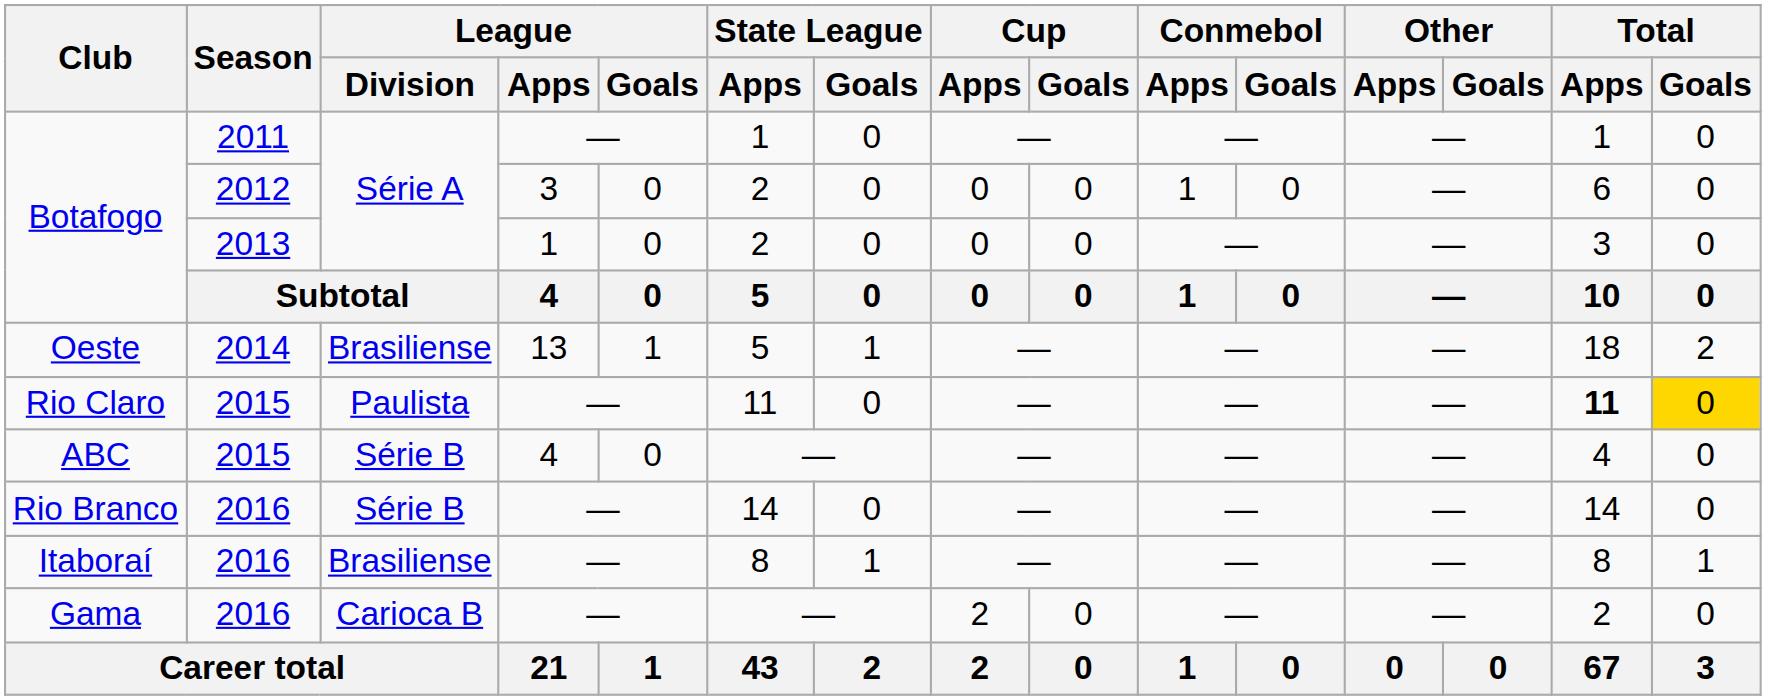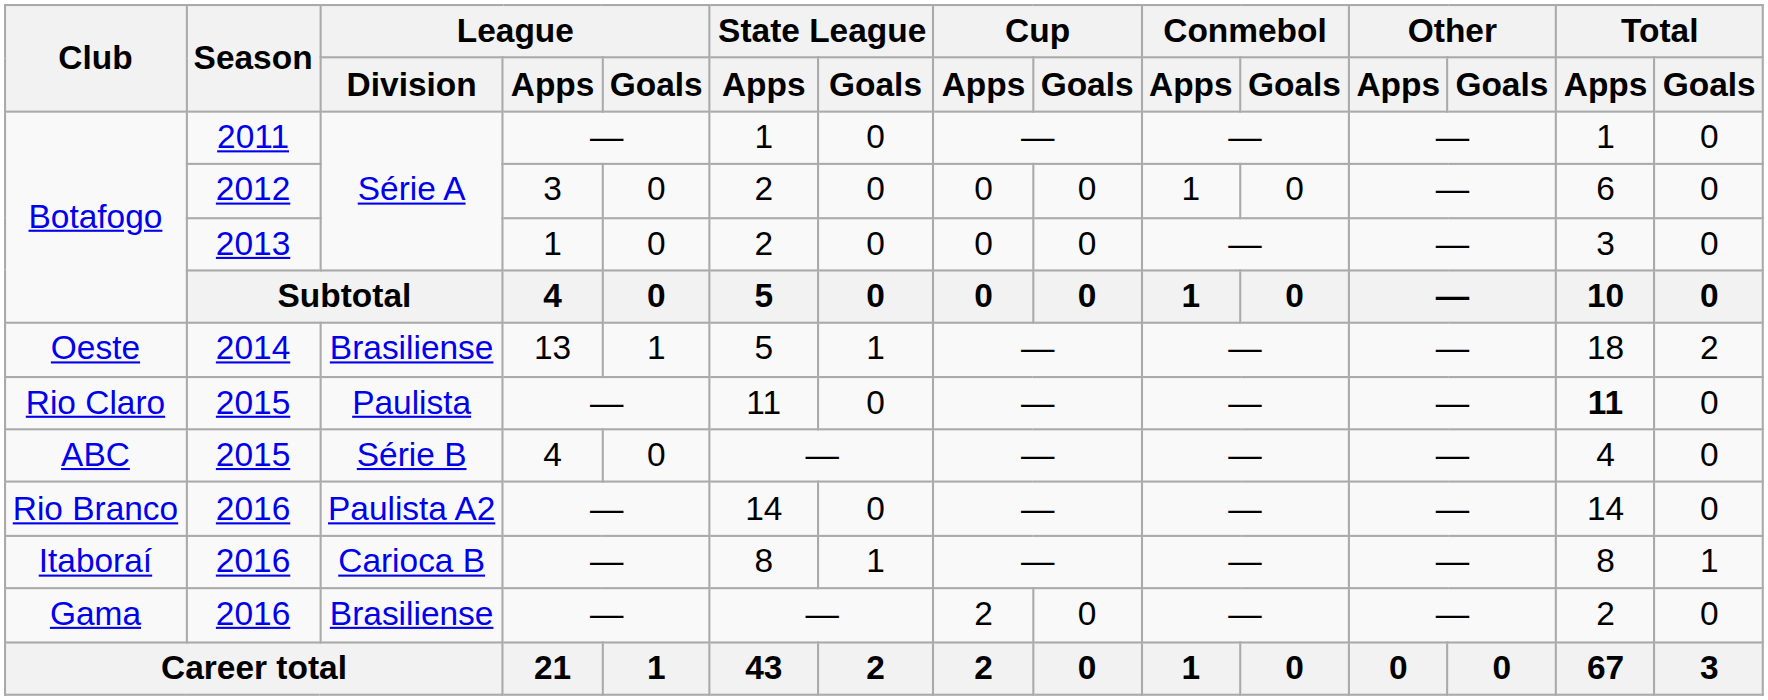Rio Claro | Total / Goals: gold background -> no background
Rio Branco | League / Division: Série B -> Paulista A2
Itaboraí | League / Division: Brasiliense -> Carioca B
Gama | League / Division: Carioca B -> Brasiliense
